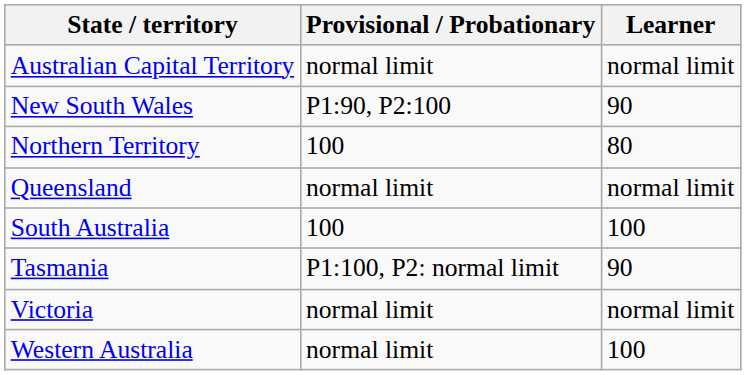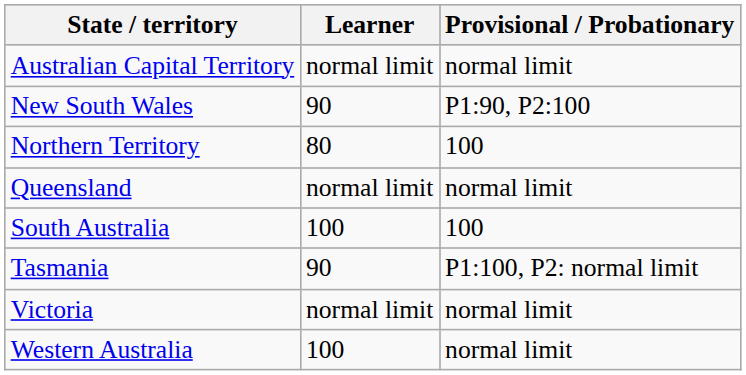columns swapped: Learner <-> Provisional / Probationary
